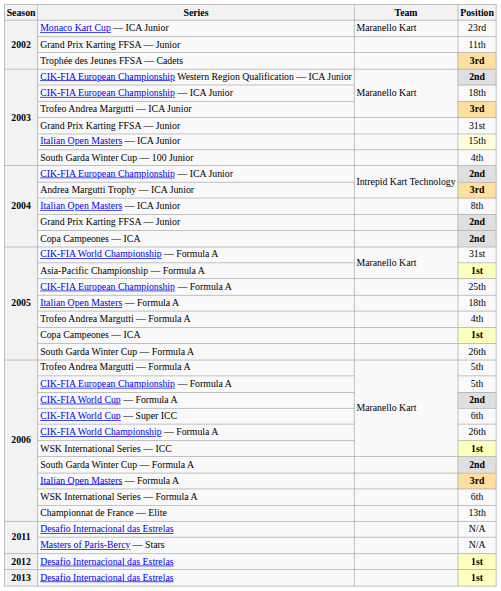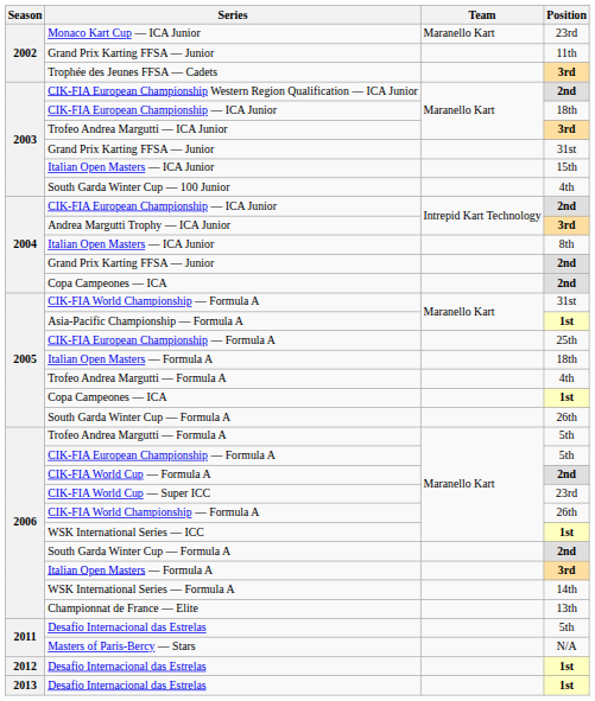2003 / Italian Open Masters — ICA Junior | Position: lightyellow background -> no background
CIK-FIA World Cup — Super ICC | Position: 6th -> 23rd
WSK International Series — Formula A | Position: 6th -> 14th
2011 / Desafio Internacional das Estrelas | Position: N/A -> 5th
